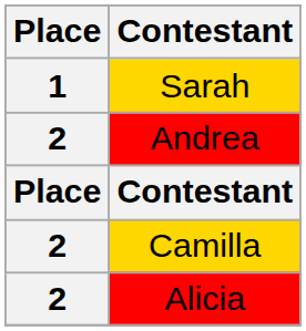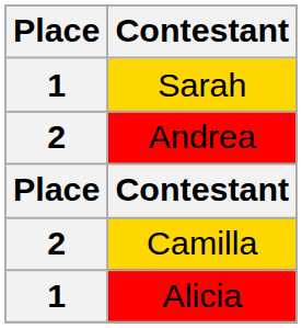Alicia | Place: 2 -> 1
